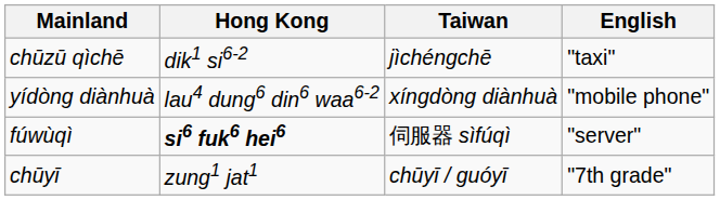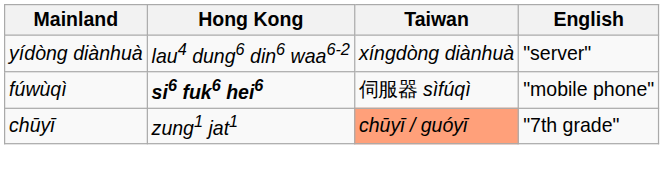- row: chūzū qìchē | dik1 si6-2 | jìchéngchē | "taxi"
yídòng diànhuà | English: "mobile phone" -> "server"
fúwùqì | English: "server" -> "mobile phone"
chūyī | Taiwan: no background -> lightsalmon background
